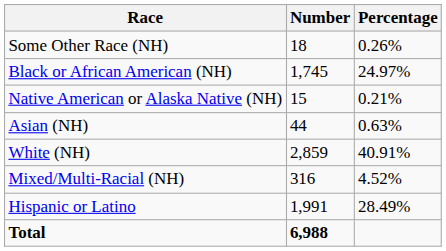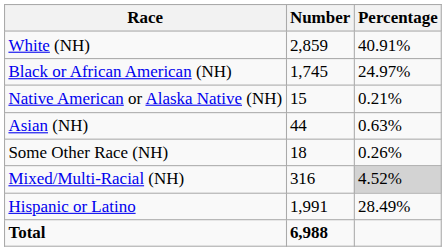rows swapped: White (NH) <-> Some Other Race (NH)
Mixed/Multi-Racial (NH) | Percentage: no background -> lightgrey background
